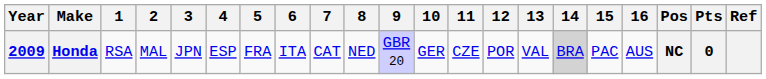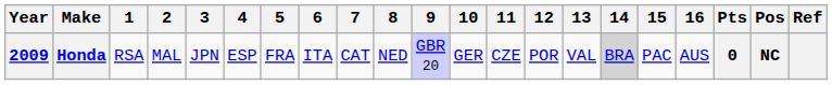columns swapped: Pos <-> Pts
